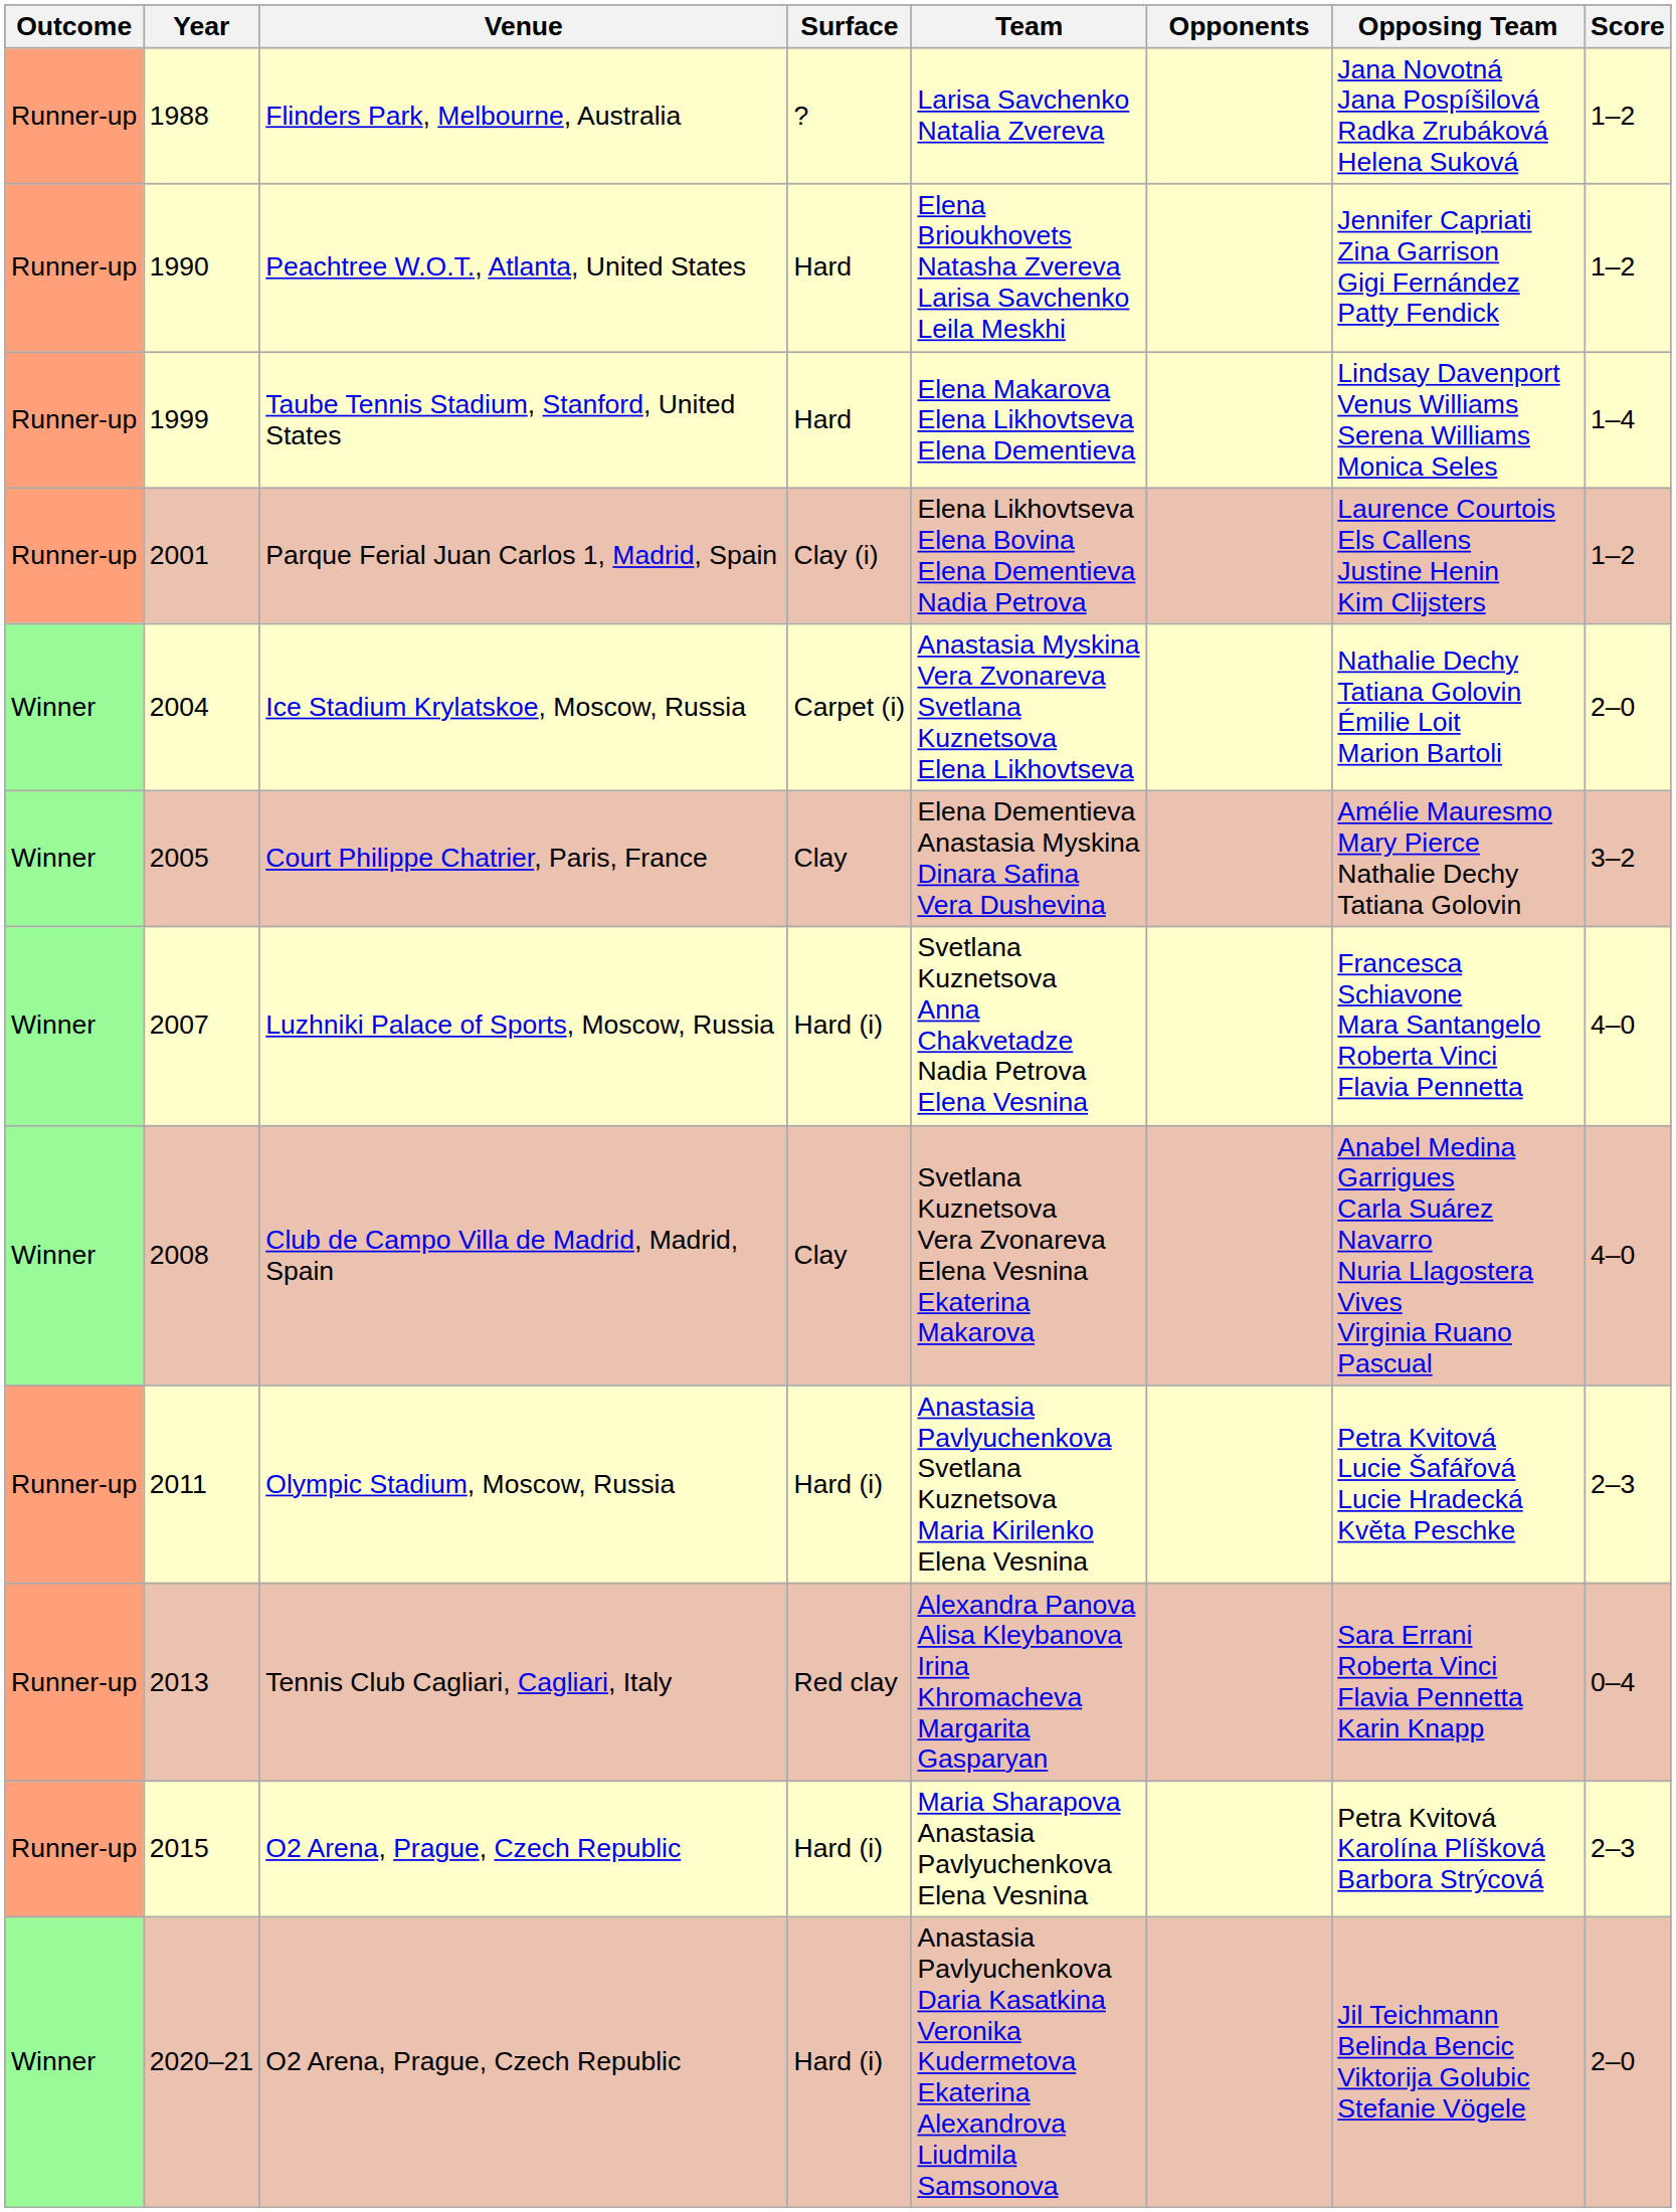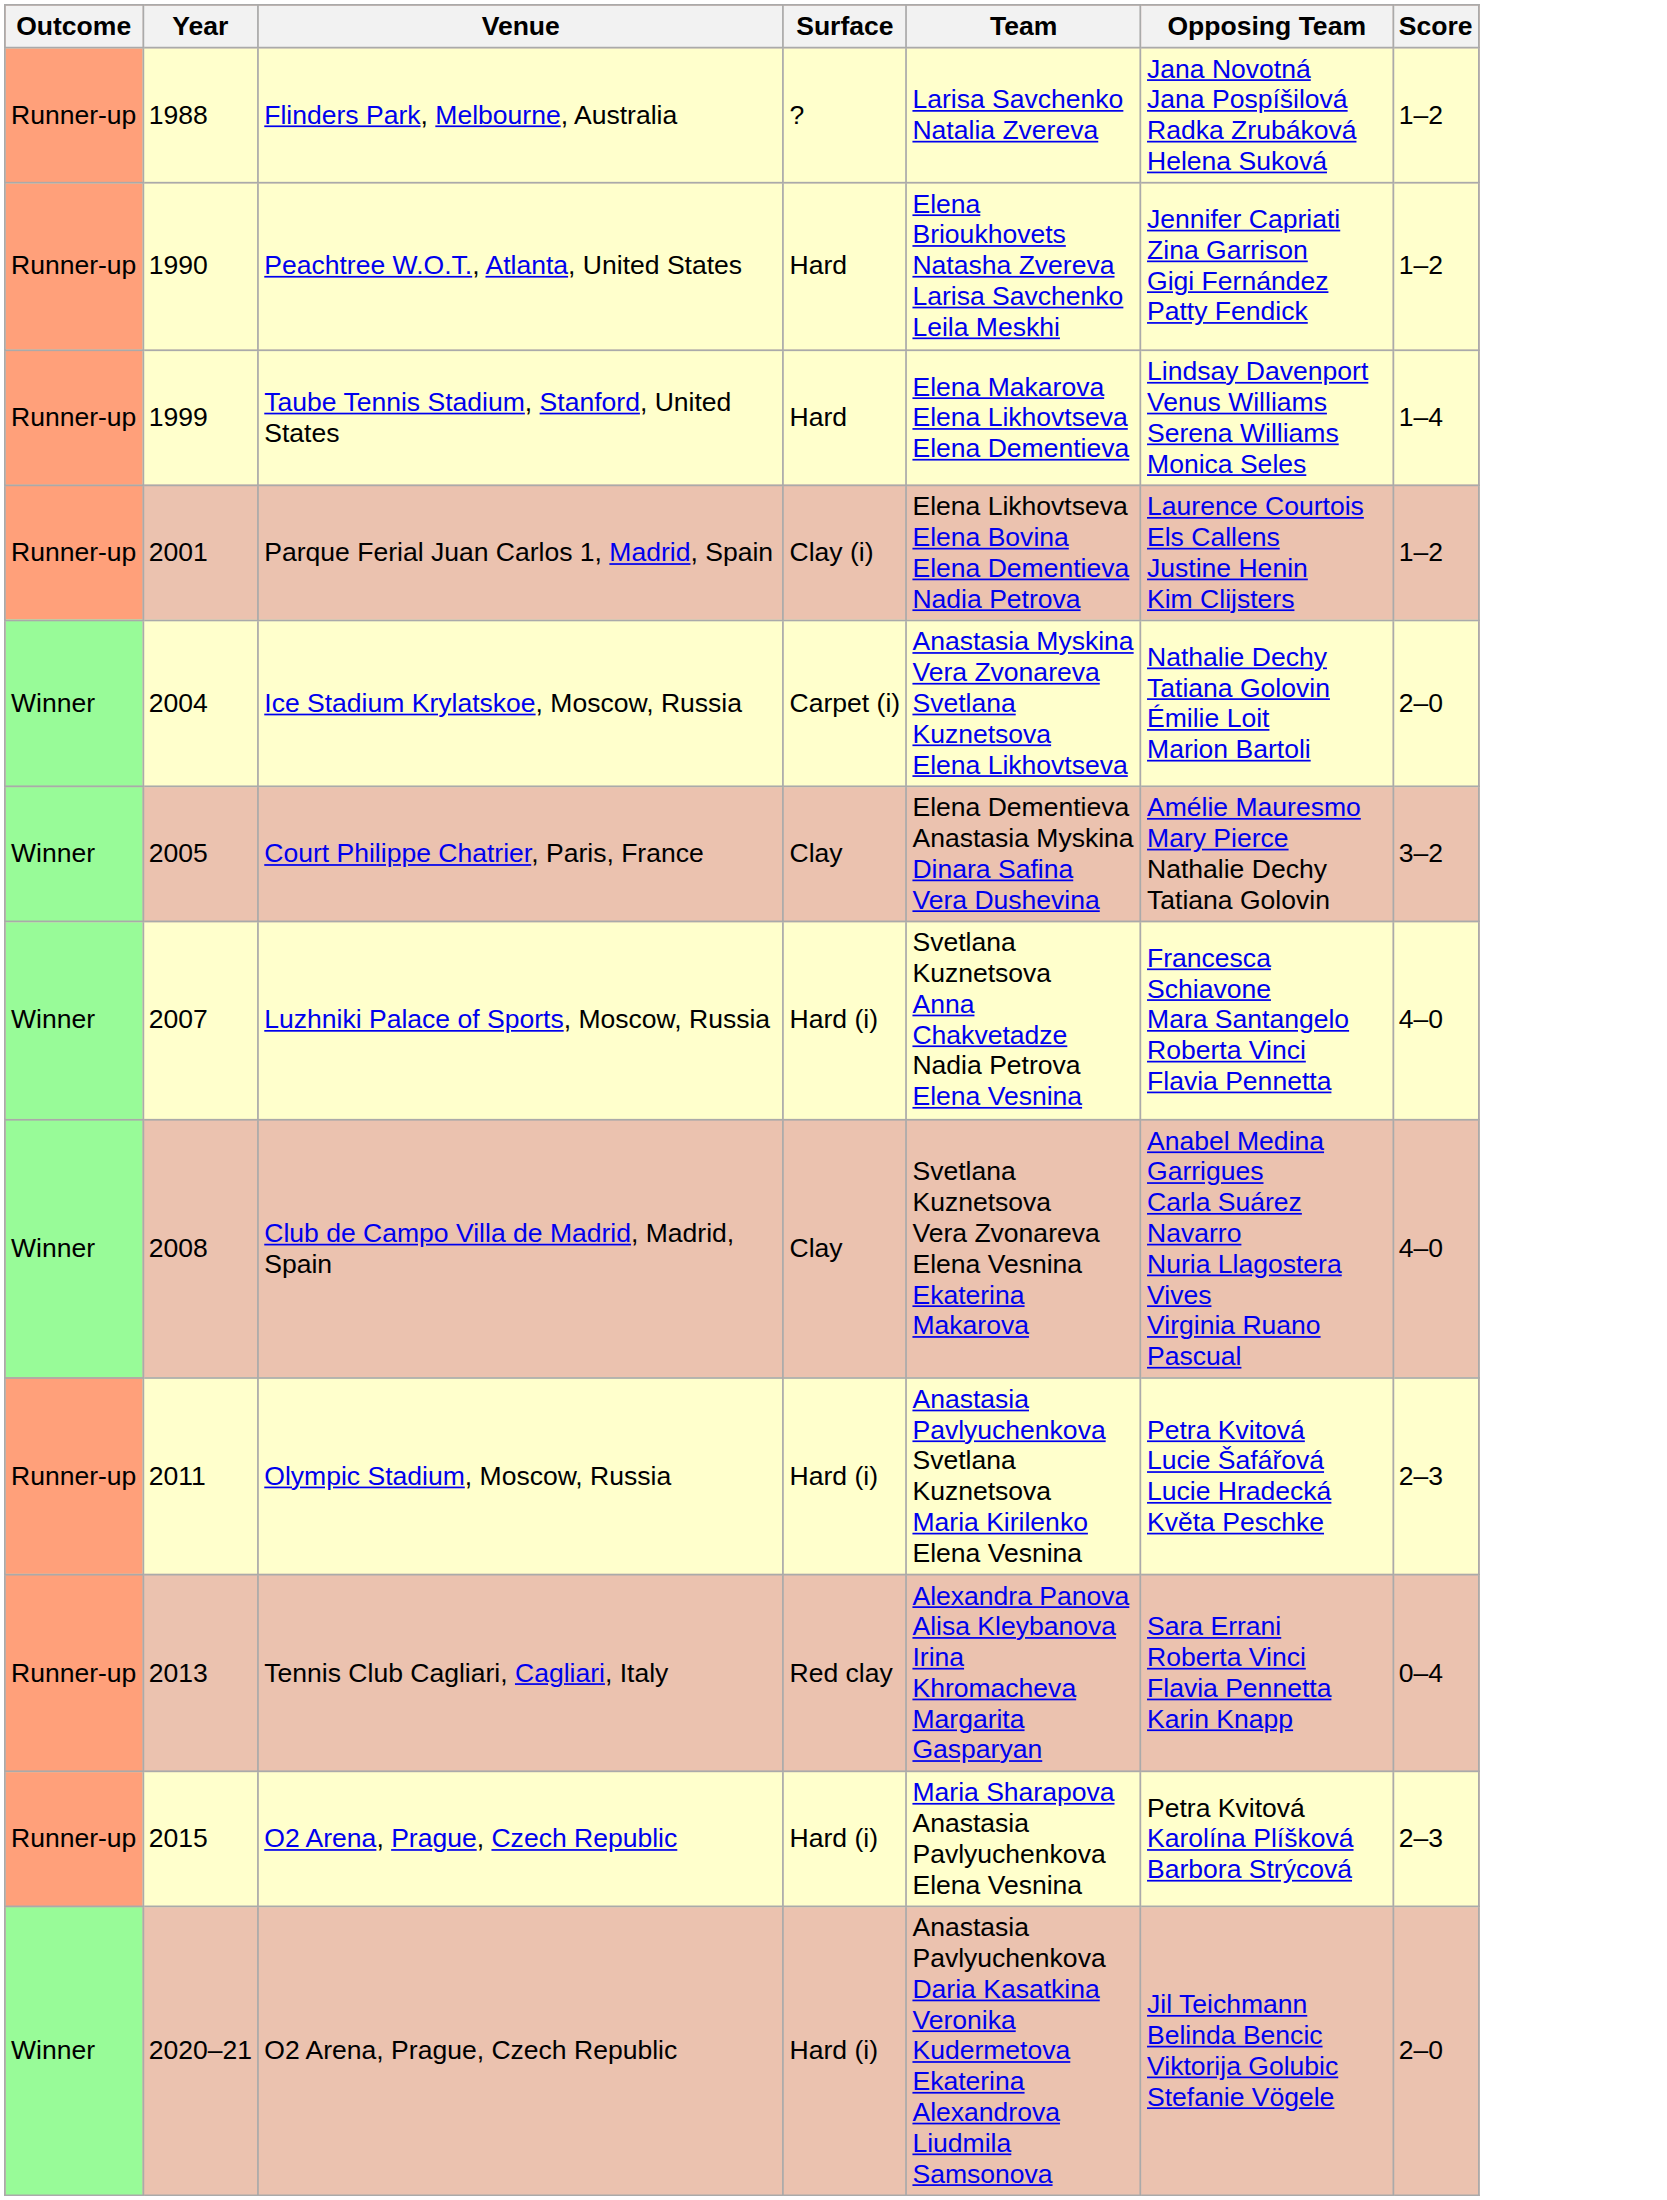- column: Opponents
